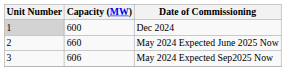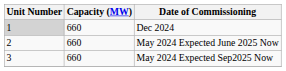Dec 2024 | Capacity (MW): 600 -> 660
May 2024 Expected Sep2025 Now | Capacity (MW): 606 -> 660
